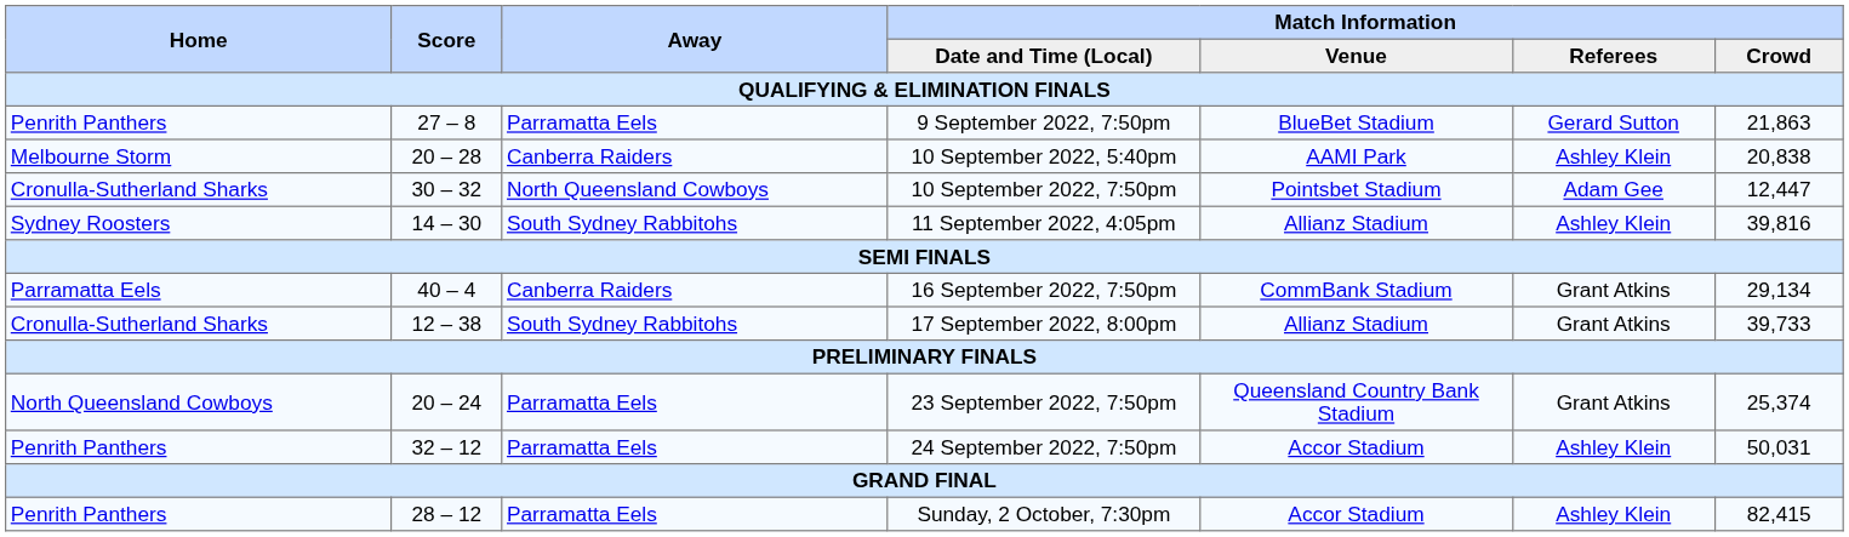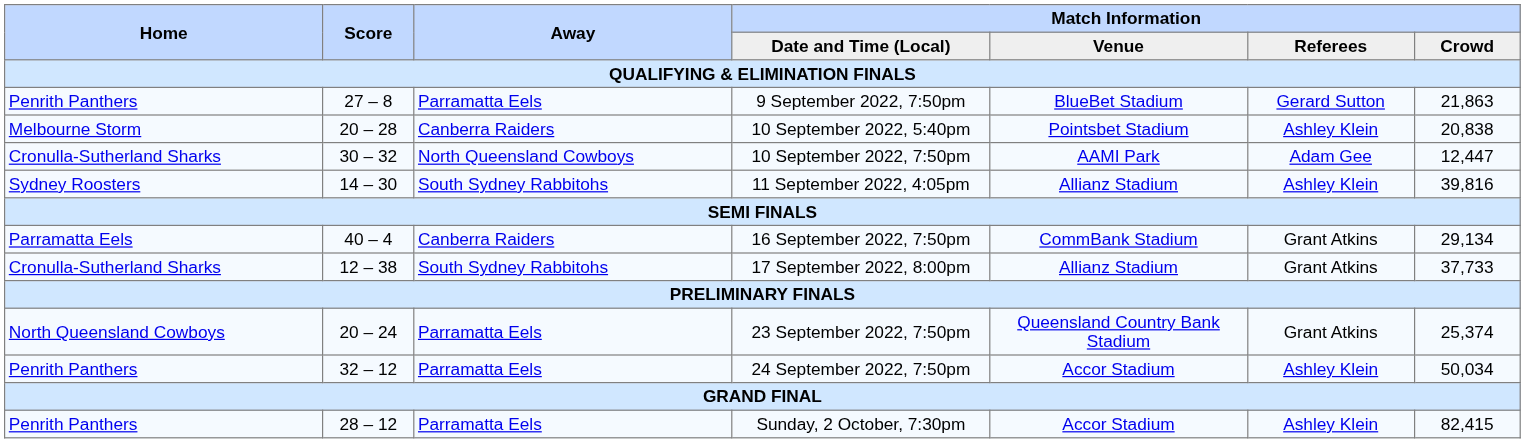10 September 2022, 5:40pm | Match Information / Venue: AAMI Park -> Pointsbet Stadium
10 September 2022, 7:50pm | Match Information / Venue: Pointsbet Stadium -> AAMI Park
17 September 2022, 8:00pm | Match Information / Crowd: 39,733 -> 37,733
24 September 2022, 7:50pm | Match Information / Crowd: 50,031 -> 50,034
